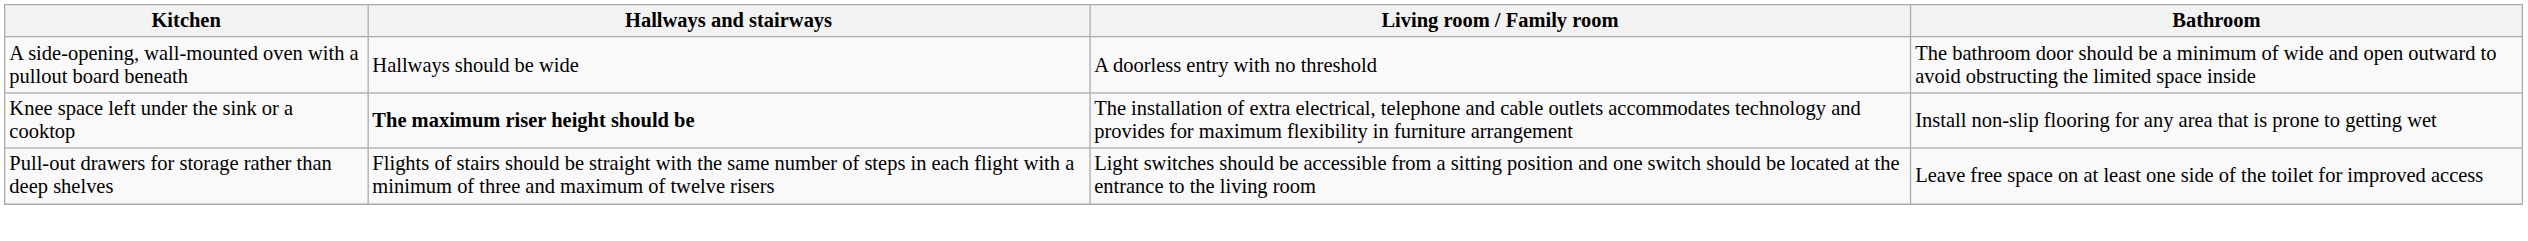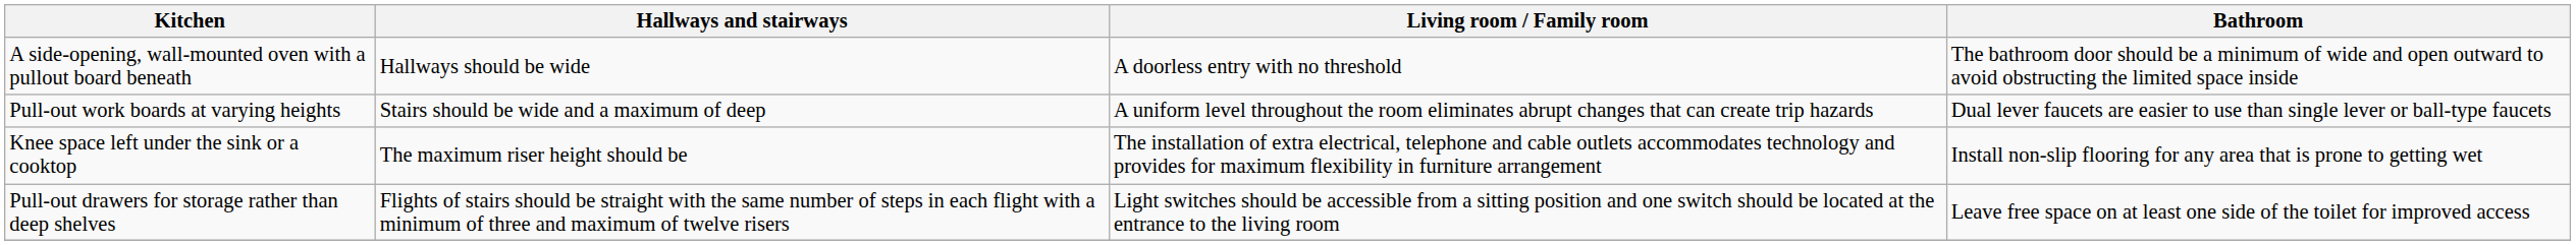+ row: Pull-out work boards at varying heights | Stairs should be wide and a maximum of deep | A uniform level throughout the room eliminates abrupt changes that can create trip hazards | Dual lever faucets are easier to use than single lever or ball-type faucets
Knee space left under the sink or a cooktop | Hallways and stairways: bold -> normal
